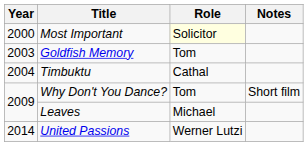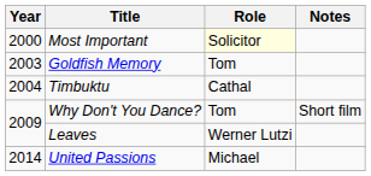Leaves | Role: Michael -> Werner Lutzi
United Passions | Role: Werner Lutzi -> Michael
